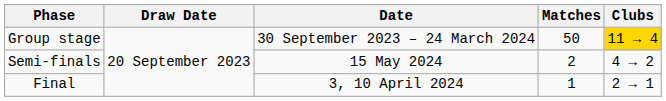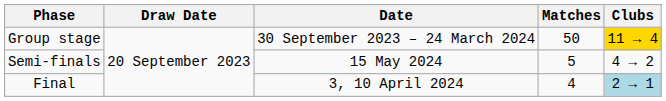Semi-finals | Matches: 2 -> 5
Final | Matches: 1 -> 4
Final | Clubs: no background -> lightblue background
